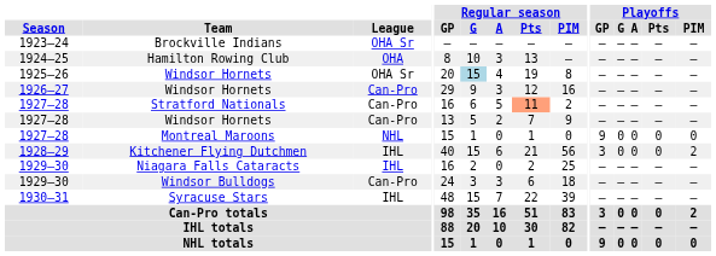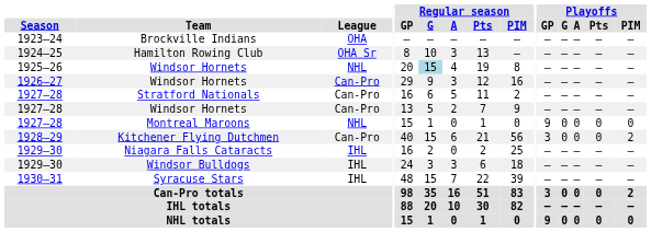Brockville Indians | League: OHA Sr -> OHA
Hamilton Rowing Club | League: OHA -> OHA Sr
1925–26 / Windsor Hornets | League: OHA Sr -> NHL
Stratford Nationals | Regular season / Pts: lightsalmon background -> no background
Kitchener Flying Dutchmen | League: IHL -> Can-Pro
Windsor Bulldogs | League: Can-Pro -> IHL
